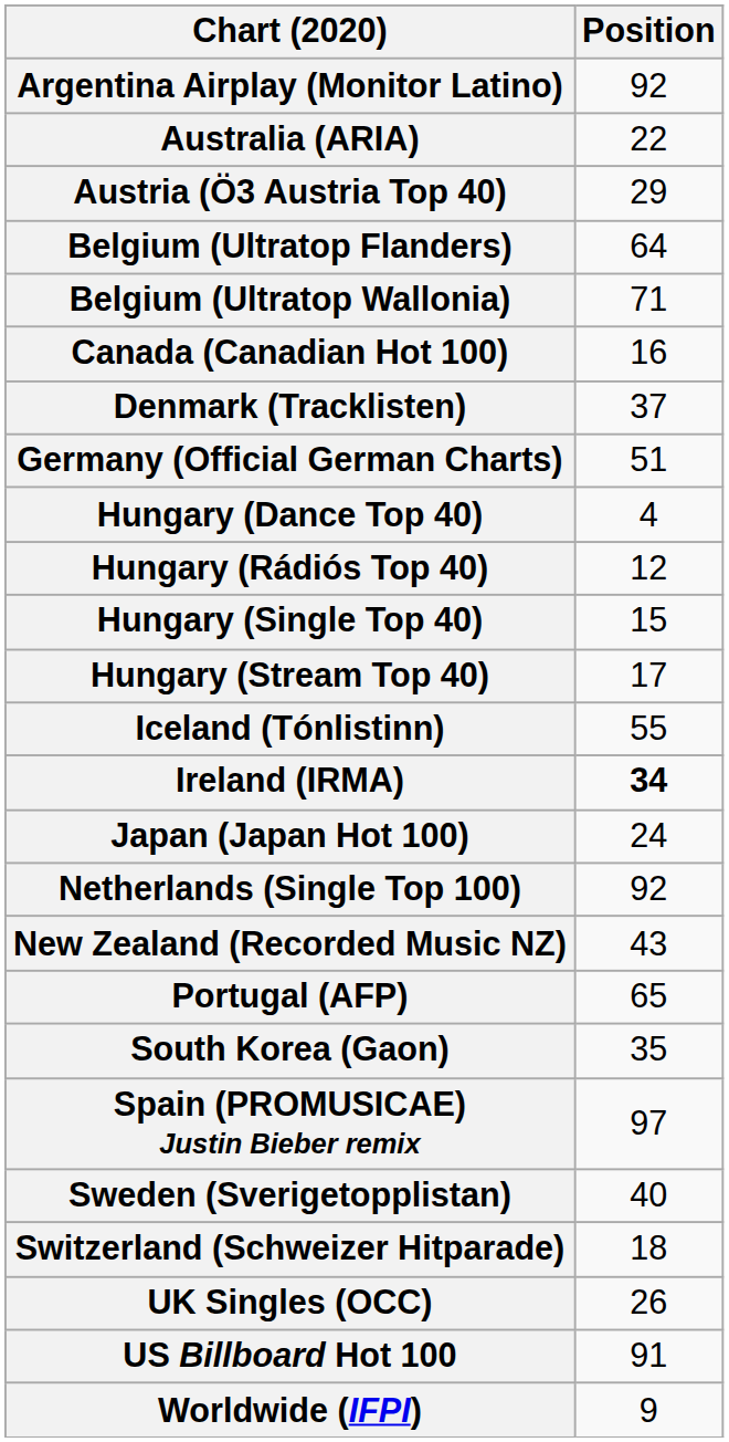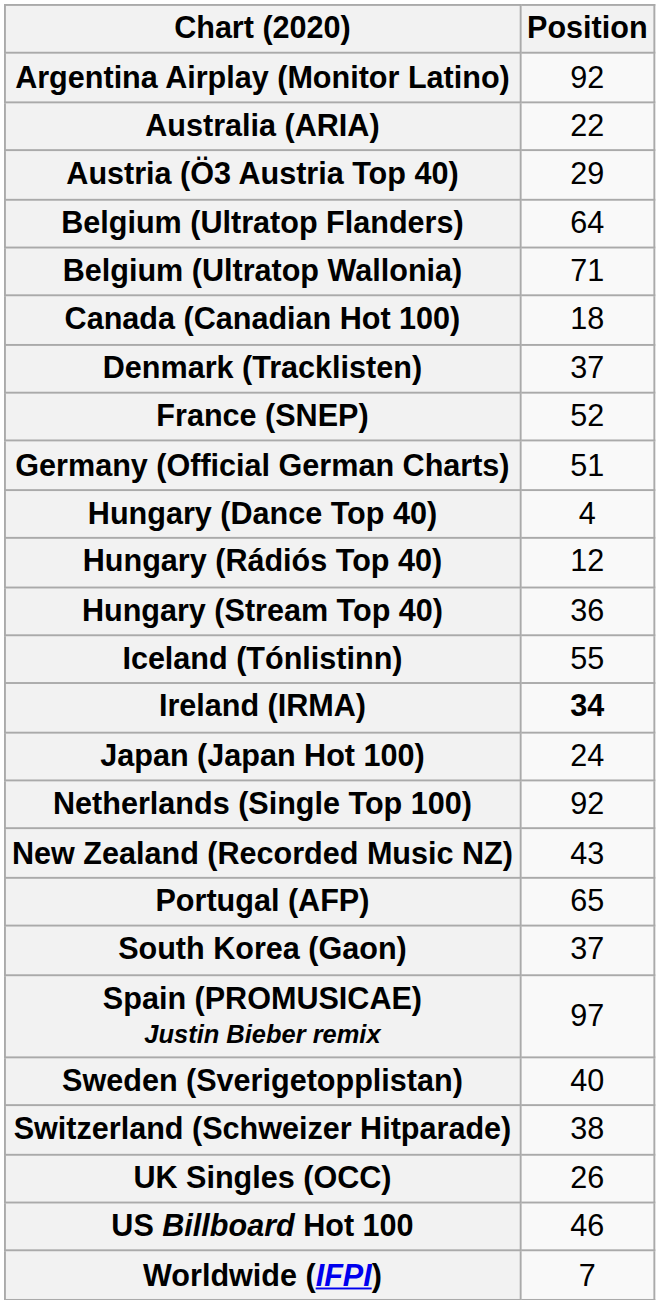Canada (Canadian Hot 100) | Position: 16 -> 18
+ row: France (SNEP) | 52
- row: Hungary (Single Top 40) | 15
Hungary (Stream Top 40) | Position: 17 -> 36
South Korea (Gaon) | Position: 35 -> 37
Switzerland (Schweizer Hitparade) | Position: 18 -> 38
US Billboard Hot 100 | Position: 91 -> 46
Worldwide (IFPI) | Position: 9 -> 7
